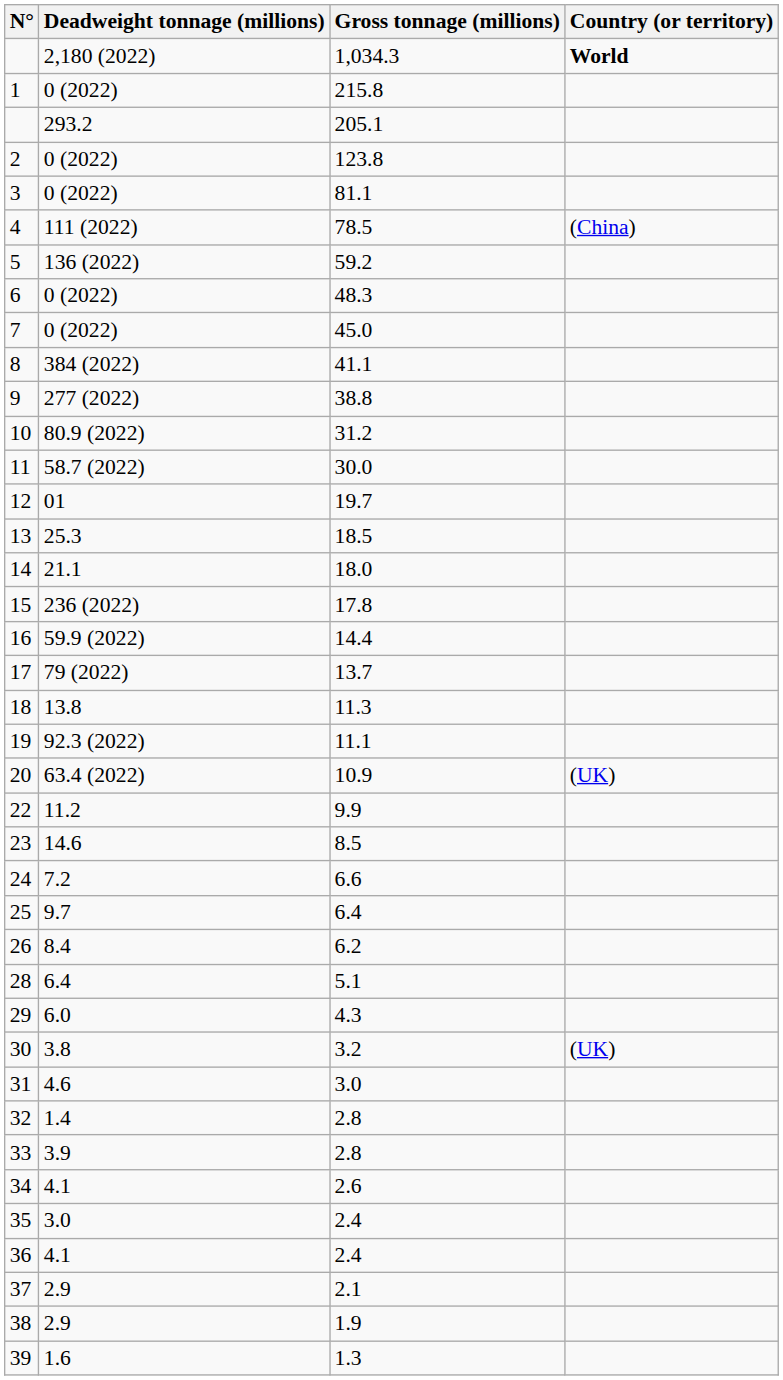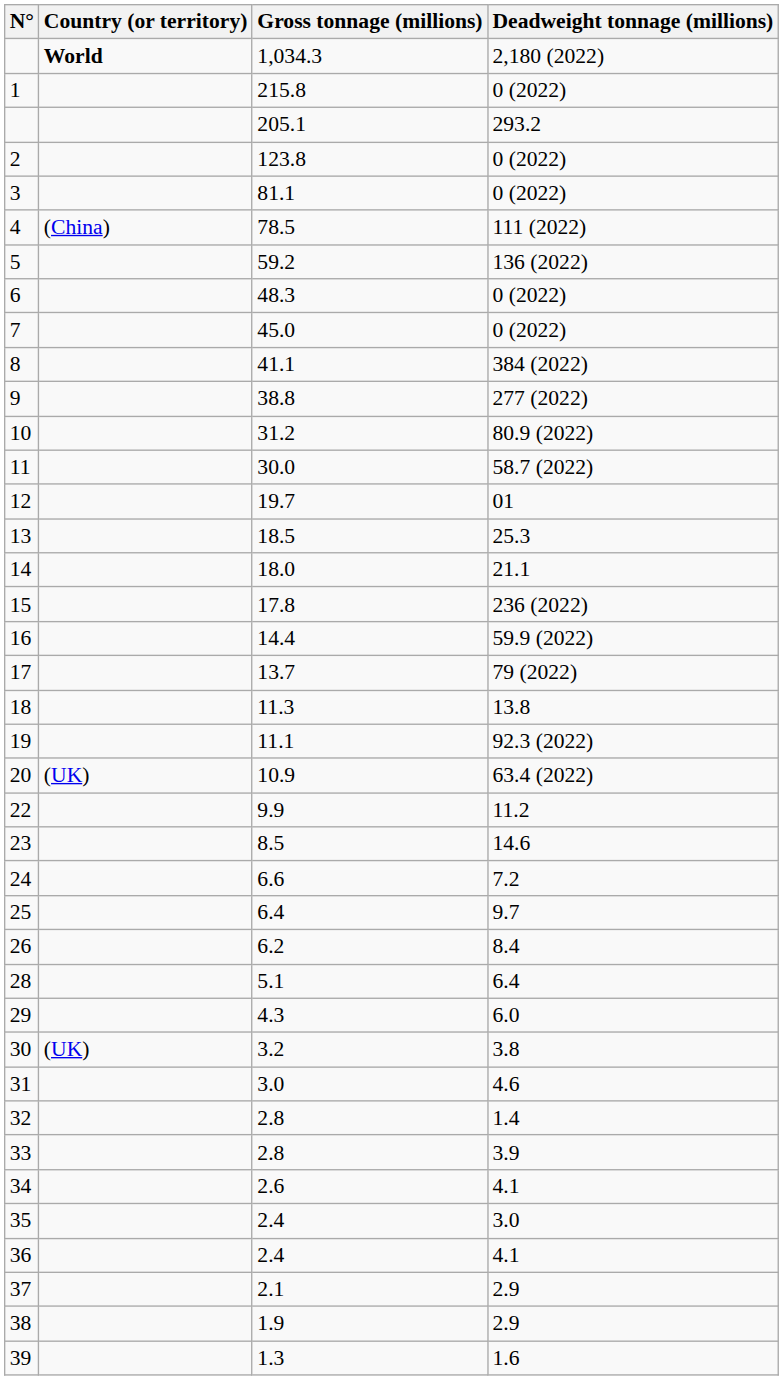columns swapped: Country (or territory) <-> Deadweight tonnage (millions)
